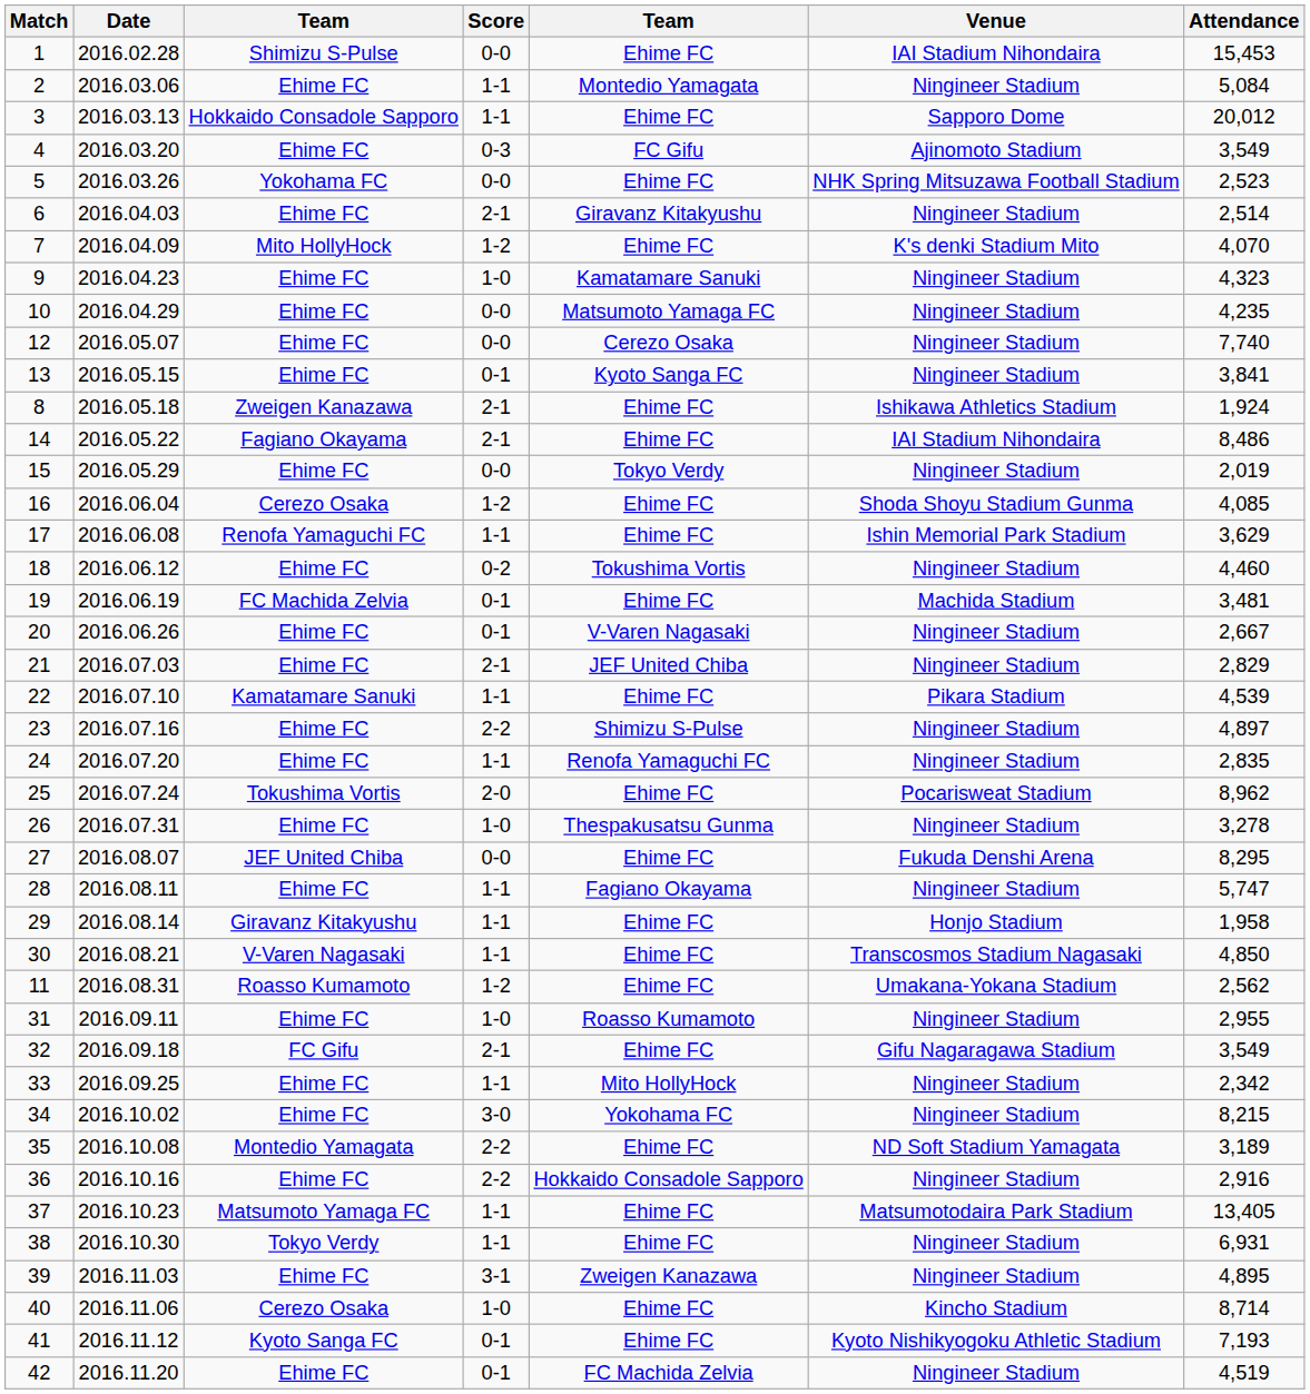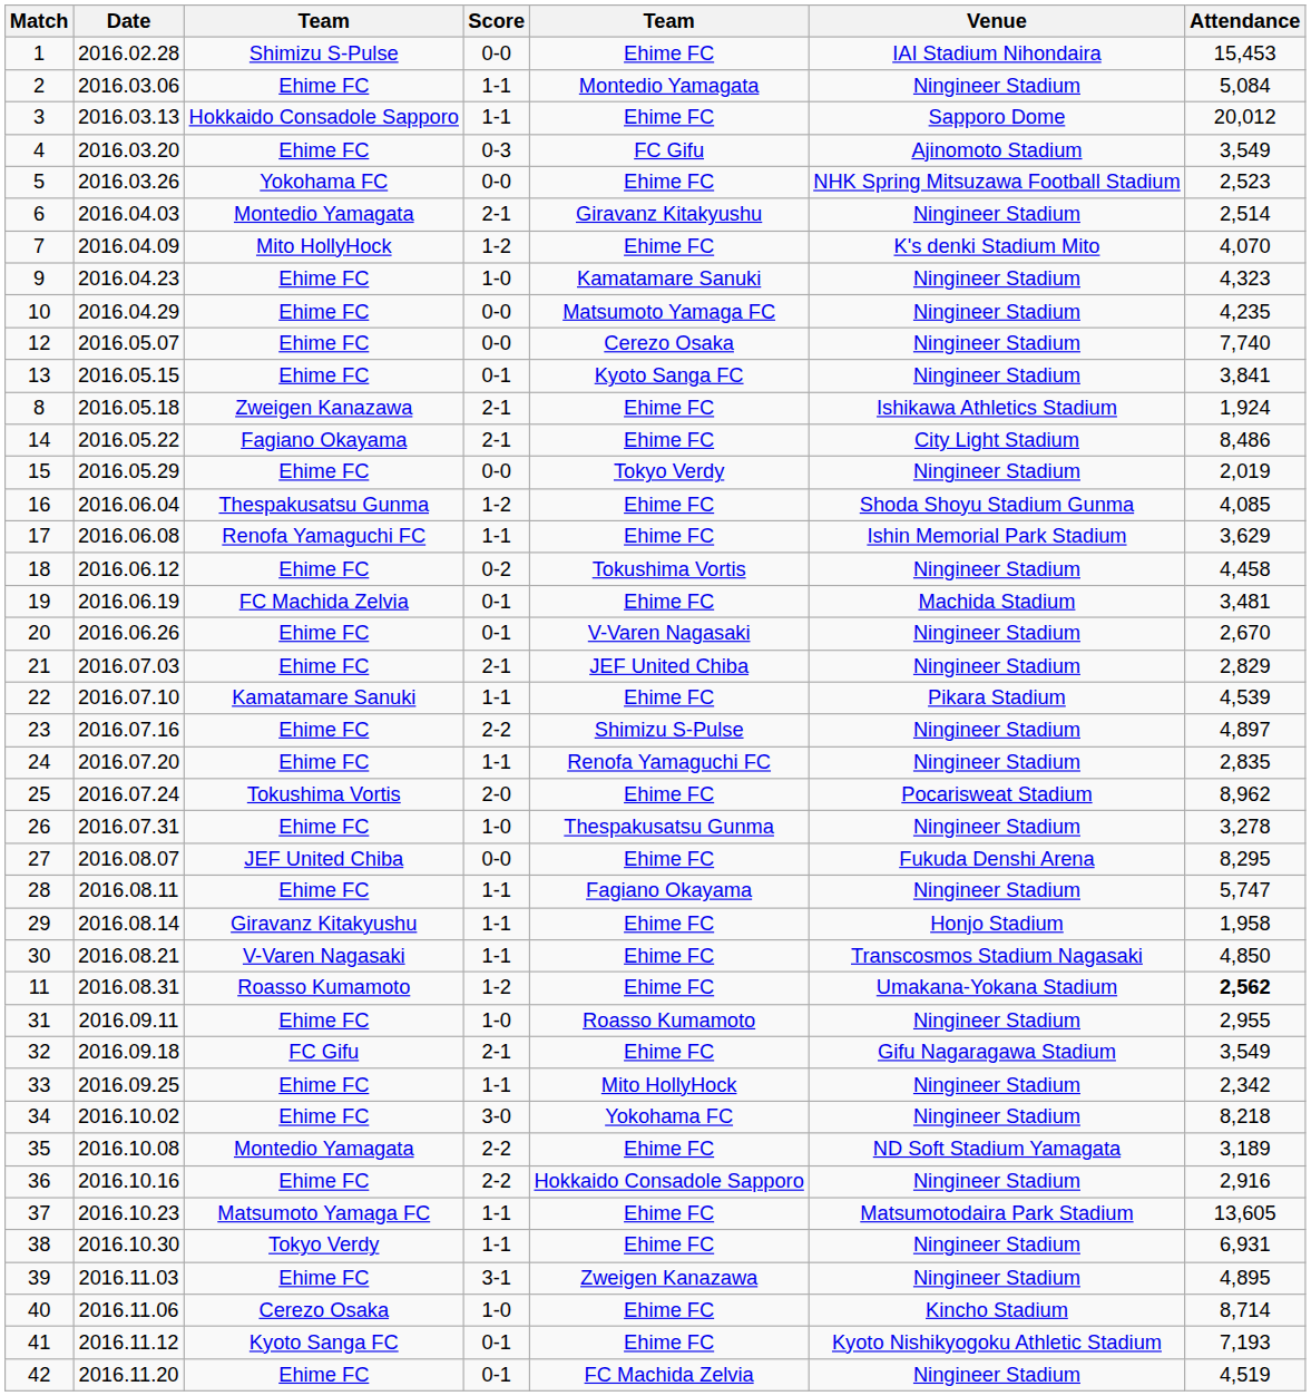6 | column 3: Ehime FC -> Montedio Yamagata
14 | Venue: IAI Stadium Nihondaira -> City Light Stadium
16 | column 3: Cerezo Osaka -> Thespakusatsu Gunma
18 | Attendance: 4,460 -> 4,458
20 | Attendance: 2,667 -> 2,670
11 | Attendance: normal -> bold
34 | Attendance: 8,215 -> 8,218
37 | Attendance: 13,405 -> 13,605
